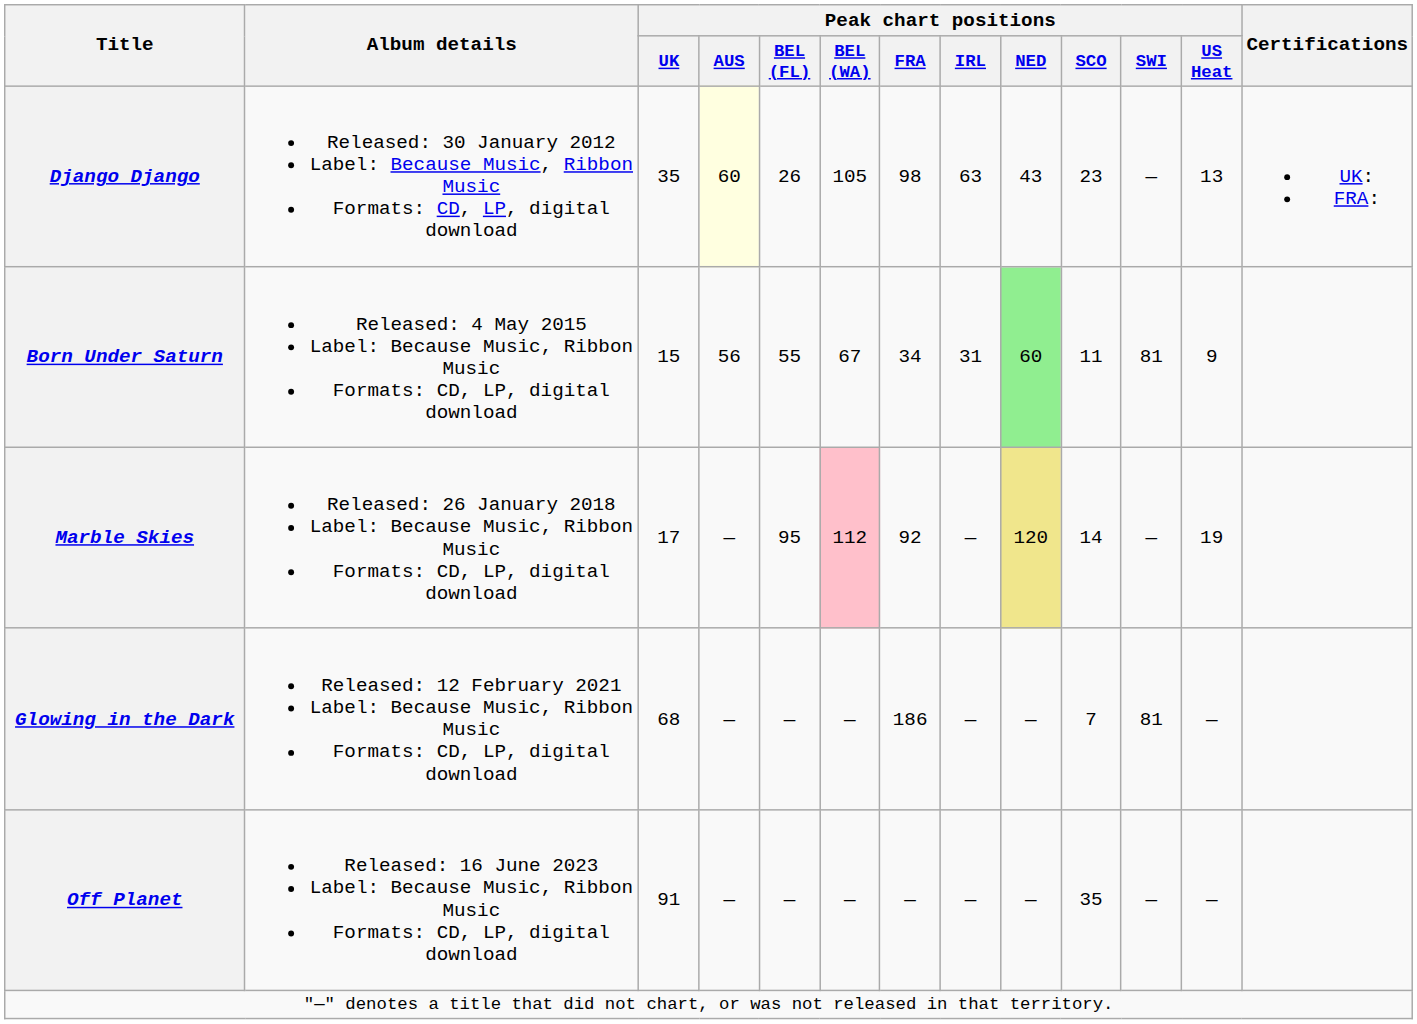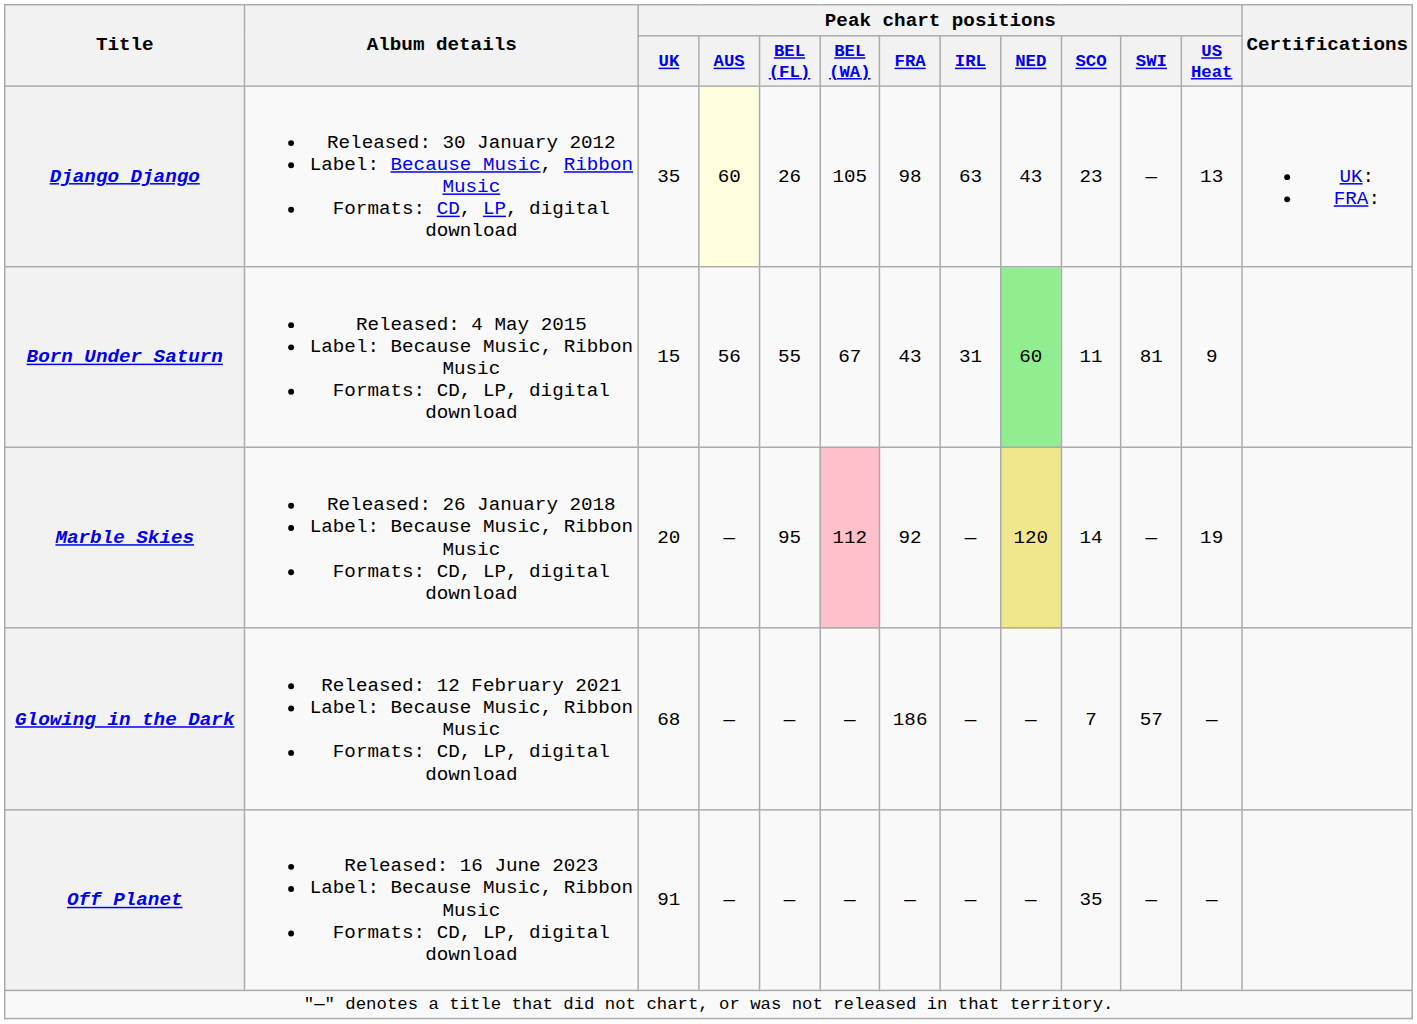Born Under Saturn | Peak chart positions / FRA: 34 -> 43
Marble Skies | Peak chart positions / UK: 17 -> 20
Glowing in the Dark | Peak chart positions / SWI: 81 -> 57
